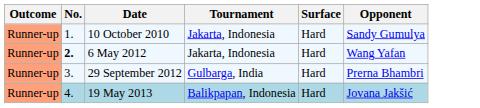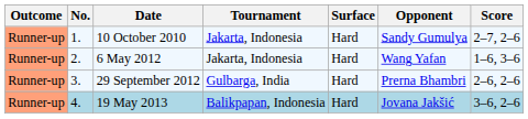+ column: Score | 2–7, 2–6 | 1–6, 3–6 | 2–6, 2–6 | 3–6, 2–6
6 May 2012 | No.: bold -> normal
